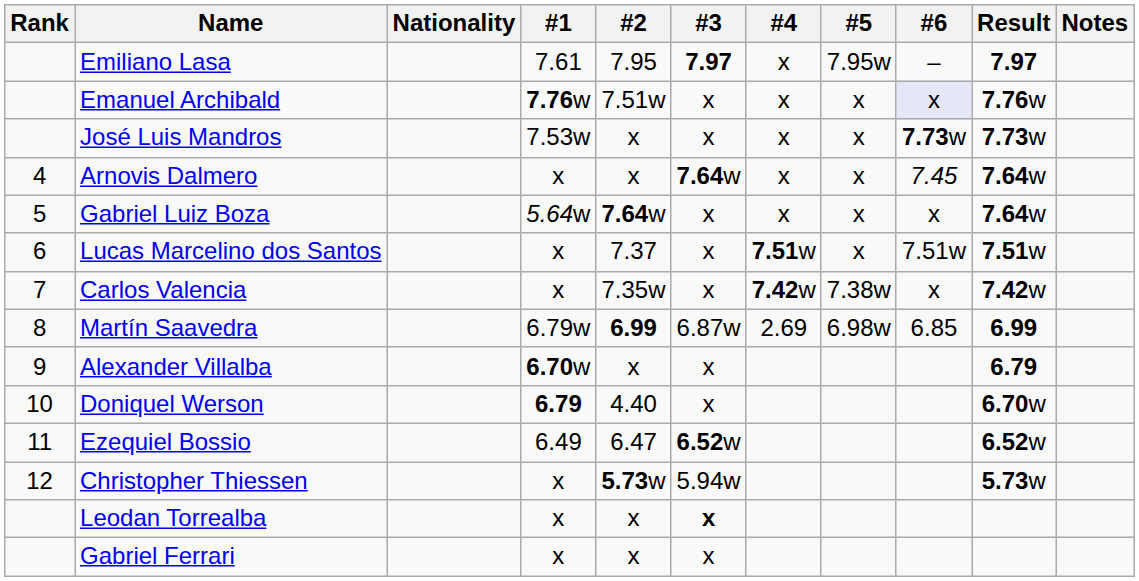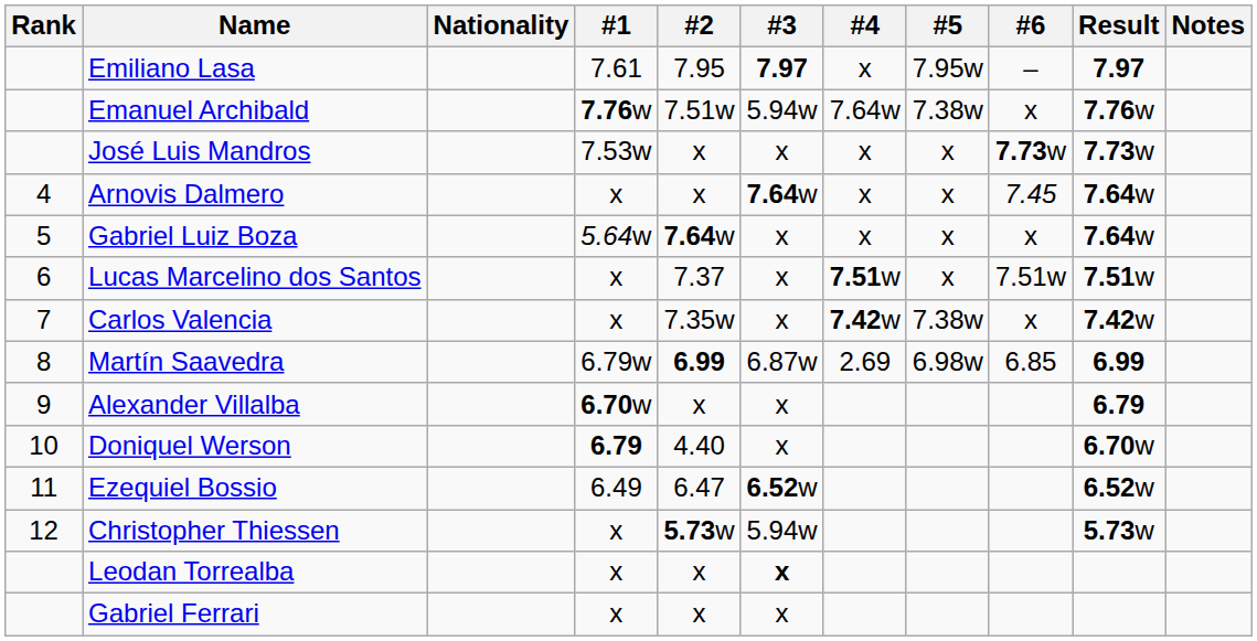Emanuel Archibald | #3: x -> 5.94w
Emanuel Archibald | #4: x -> 7.64w
Emanuel Archibald | #5: x -> 7.38w
Emanuel Archibald | #6: lavender background -> no background
